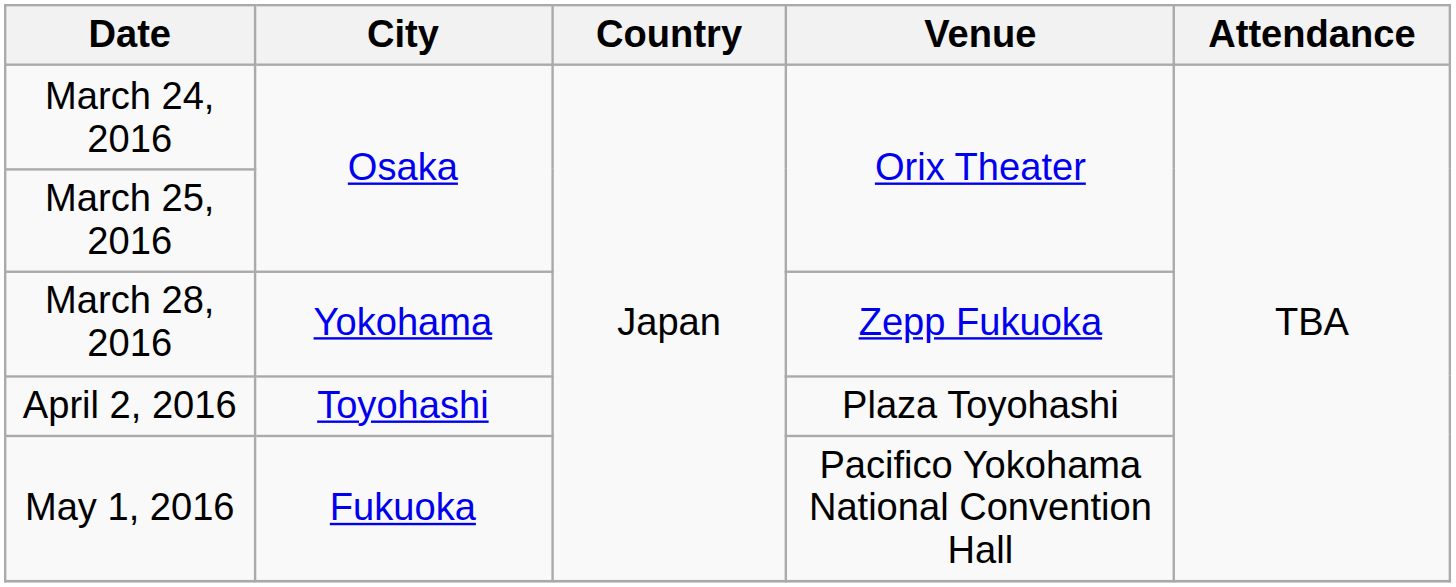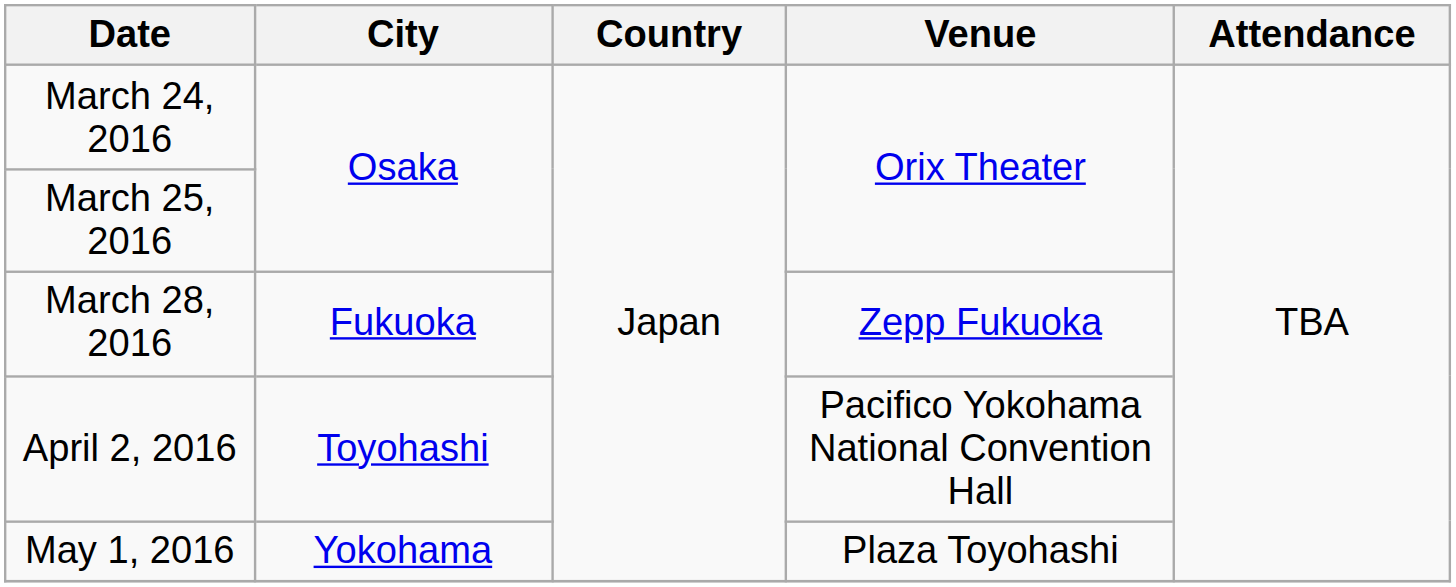March 28, 2016 | City: Yokohama -> Fukuoka
April 2, 2016 | Venue: Plaza Toyohashi -> Pacifico Yokohama National Convention Hall
May 1, 2016 | City: Fukuoka -> Yokohama
May 1, 2016 | Venue: Pacifico Yokohama National Convention Hall -> Plaza Toyohashi
